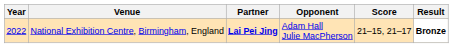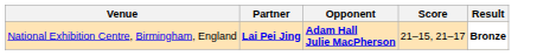- column: Year | 2022
National Exhibition Centre, Birmingham, England | Opponent: normal -> bold
